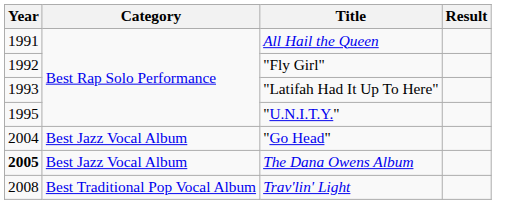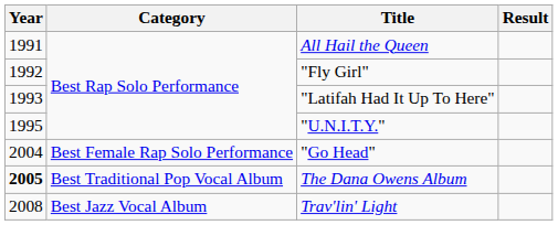"Go Head" | Category: Best Jazz Vocal Album -> Best Female Rap Solo Performance
The Dana Owens Album | Category: Best Jazz Vocal Album -> Best Traditional Pop Vocal Album
Trav'lin' Light | Category: Best Traditional Pop Vocal Album -> Best Jazz Vocal Album
